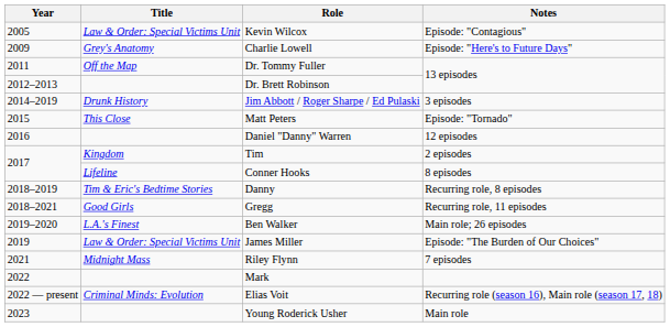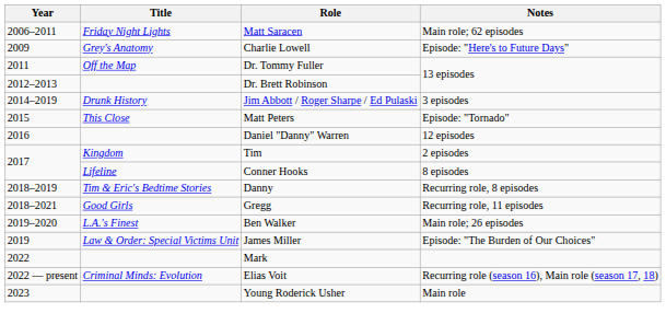- row: 2005 | Law & Order: Special Victims Unit | Kevin Wilcox | Episode: "Contagious"
+ row: 2006–2011 | Friday Night Lights | Matt Saracen | Main role; 62 episodes
- row: 2021 | Midnight Mass | Riley Flynn | 7 episodes
